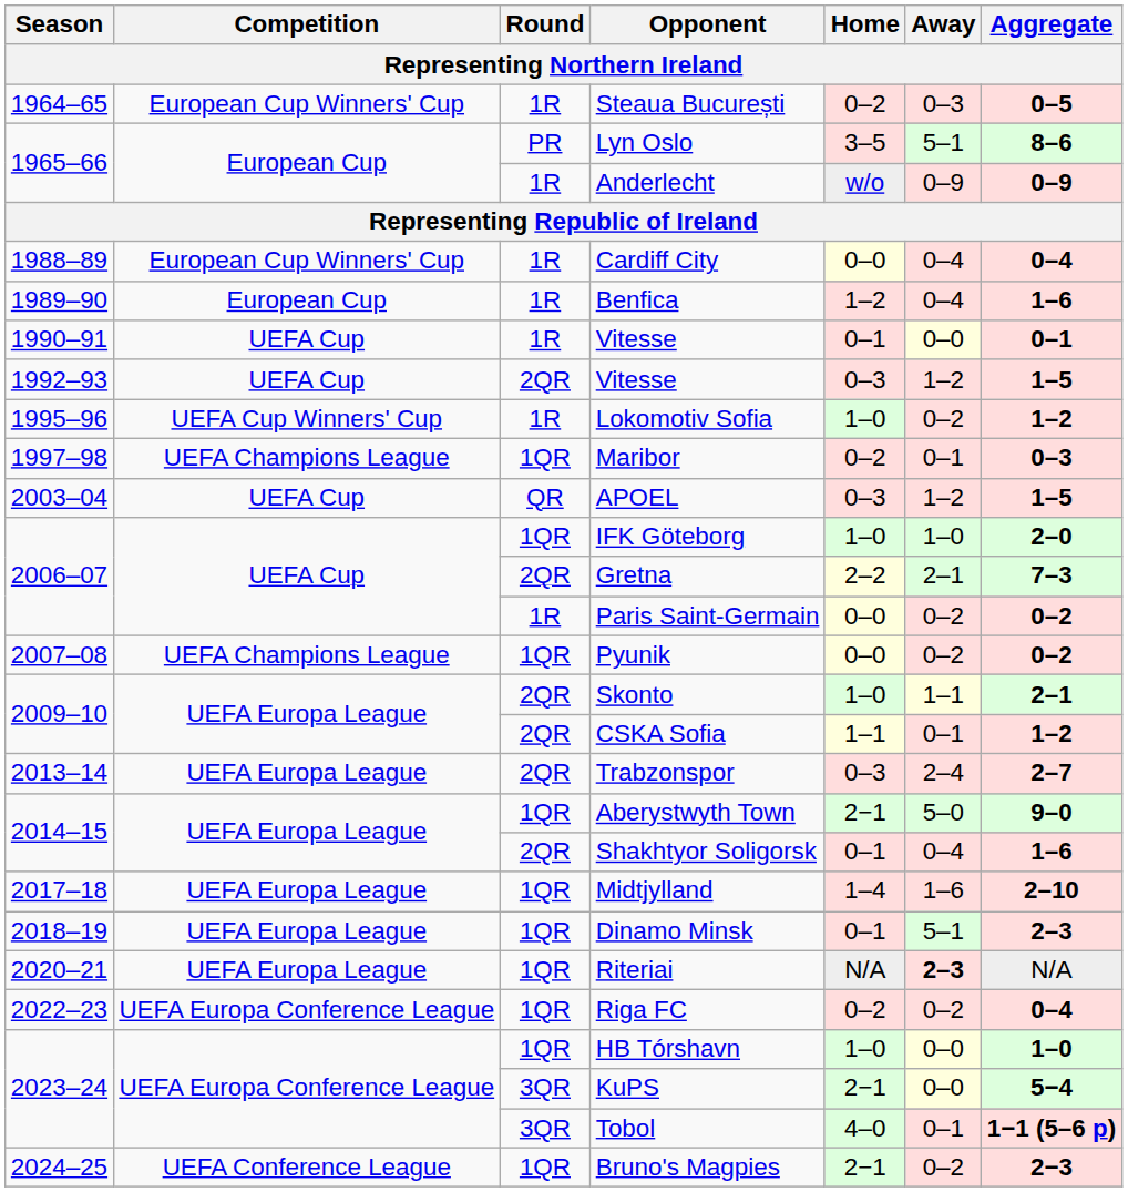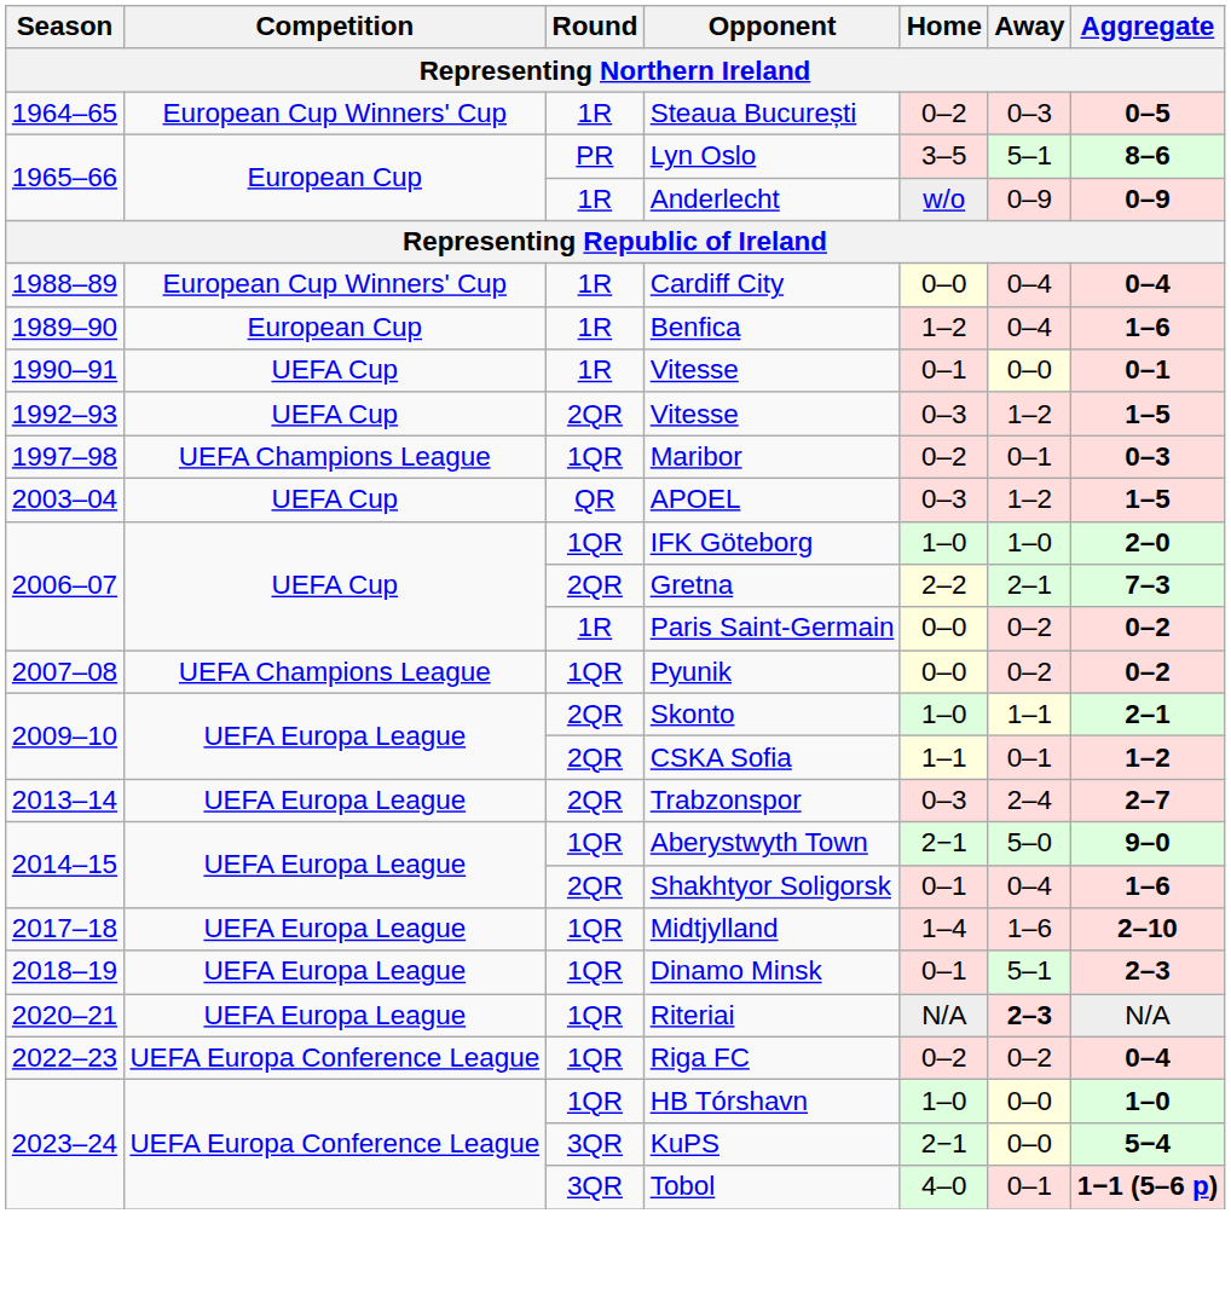- row: 1995–96 | UEFA Cup Winners' Cup | 1R | Lokomotiv Sofia | 1–0 | 0–2 | 1–2
- row: 2024–25 | UEFA Conference League | 1QR | Bruno's Magpies | 2−1 | 0–2 | 2−3
